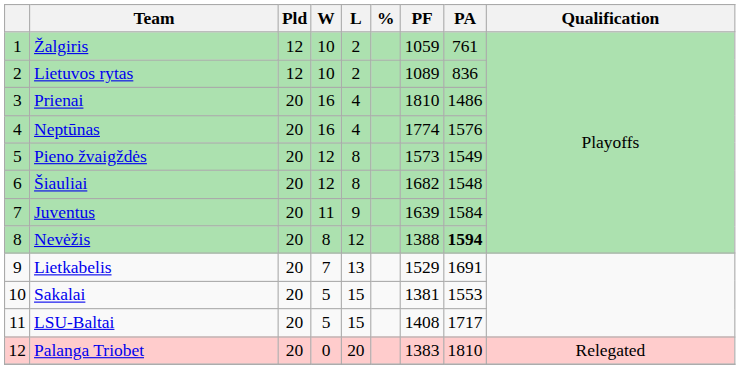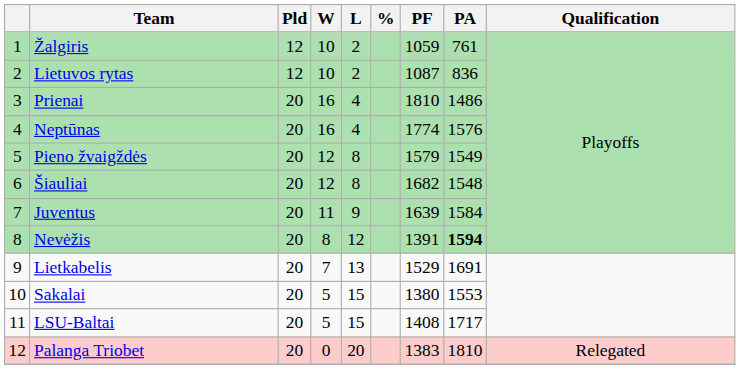Lietuvos rytas | PF: 1089 -> 1087
Pieno žvaigždės | PF: 1573 -> 1579
Nevėžis | PF: 1388 -> 1391
Sakalai | PF: 1381 -> 1380
